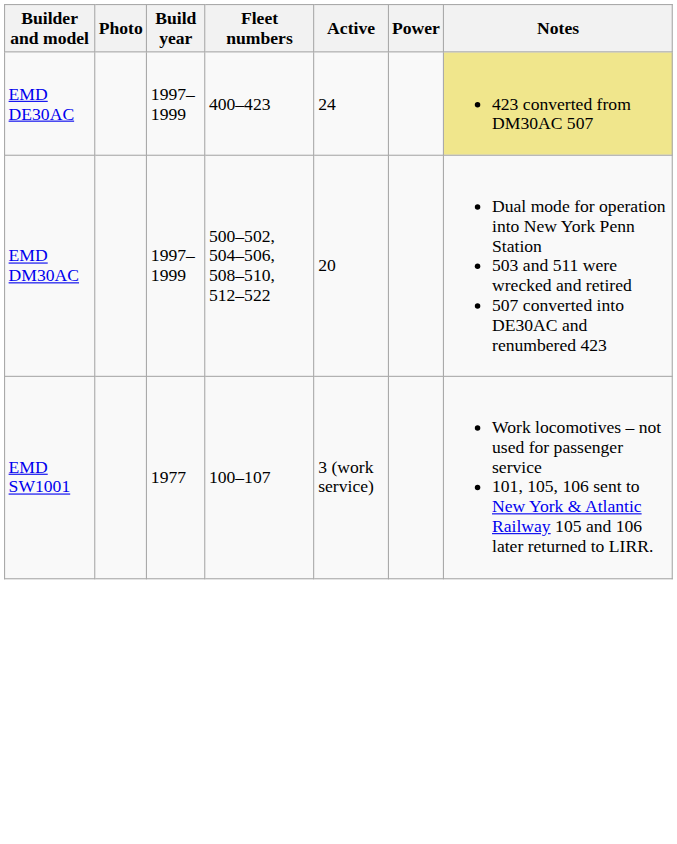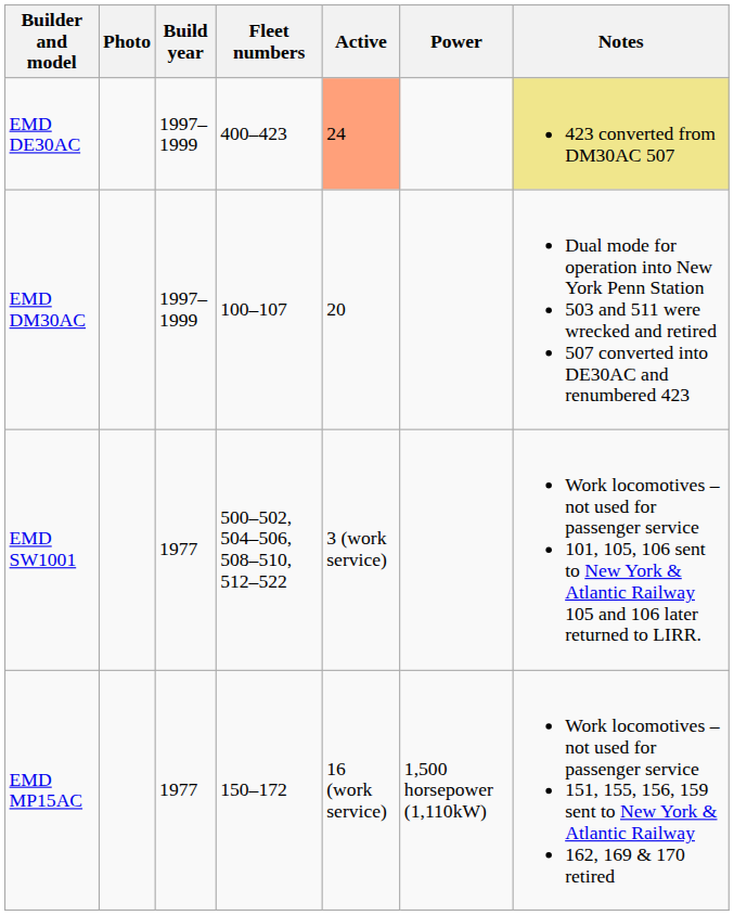EMD DE30AC | Active: no background -> lightsalmon background
EMD DM30AC | Fleet numbers: 500–502, 504–506, 508–510, 512–522 -> 100–107
EMD SW1001 | Fleet numbers: 100–107 -> 500–502, 504–506, 508–510, 512–522
+ row: EMD MP15AC | 1977 | 150–172 | 16 (work service) | 1,500 horsepower (1,110kW) | Work locomotives – not used for passenger service 151, 155, 156, 159 sent to New York & Atlantic Railway 162, 169 & 170 retired
